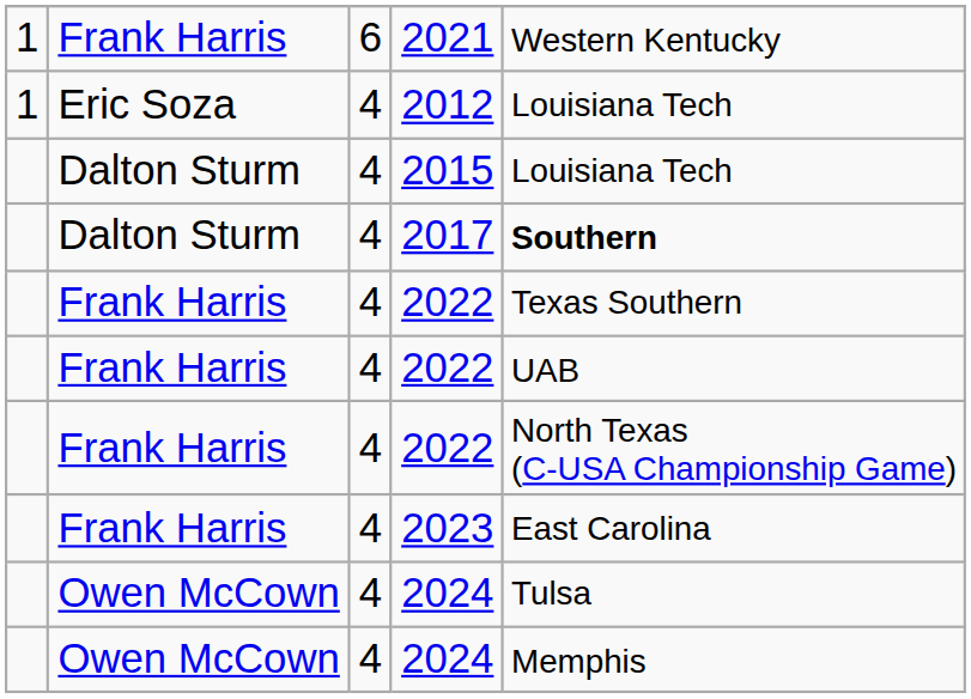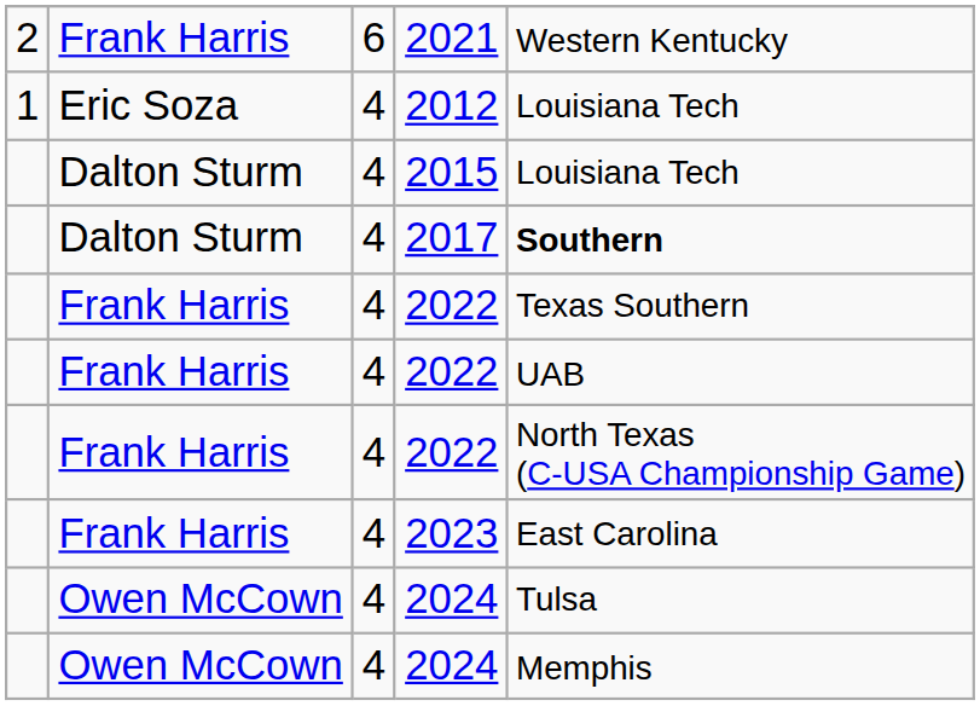2021 | column 1: 1 -> 2
